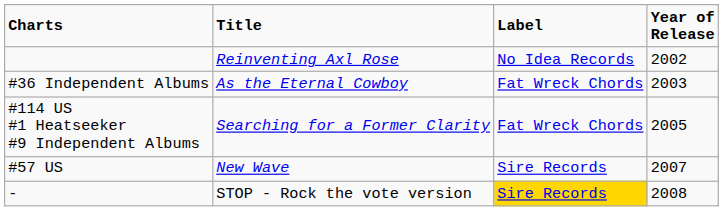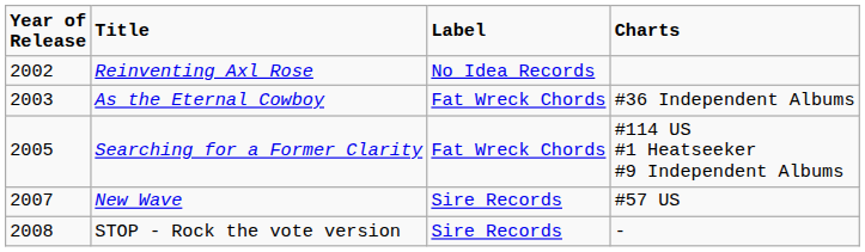columns swapped: Year of Release <-> Charts
STOP - Rock the vote version | Label: gold background -> no background
